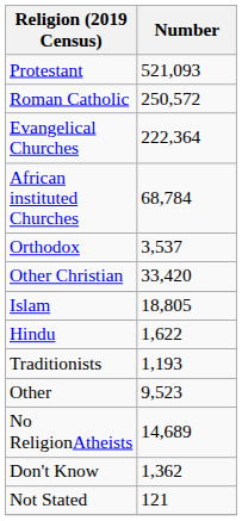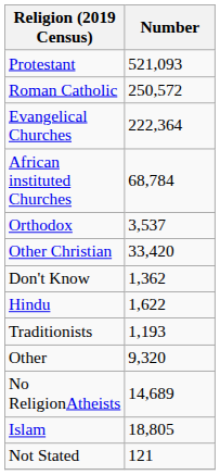rows swapped: Islam <-> Don't Know
Other | Number: 9,523 -> 9,320
